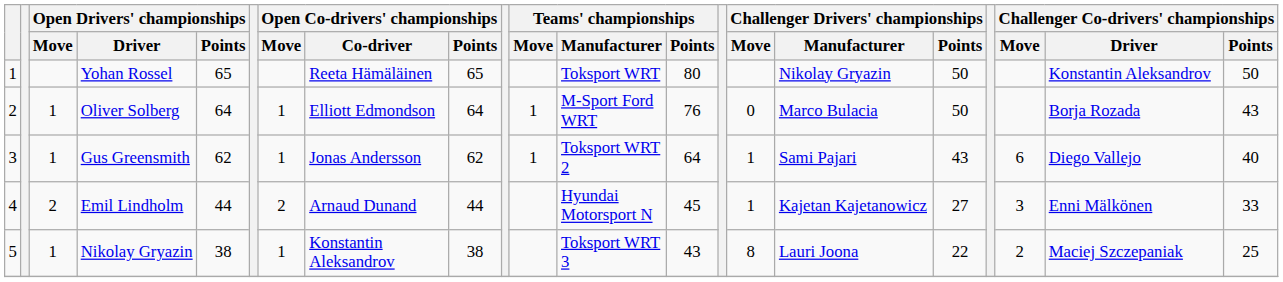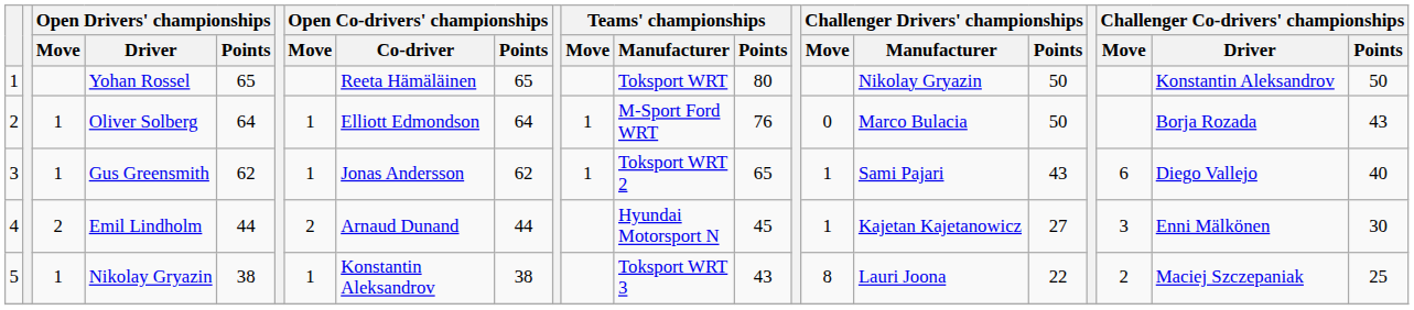Gus Greensmith | Teams' championships / Points: 64 -> 65
Emil Lindholm | Challenger Co-drivers' championships / Points: 33 -> 30
